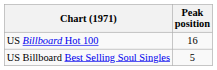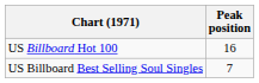US Billboard Best Selling Soul Singles | Peak position: 5 -> 7
